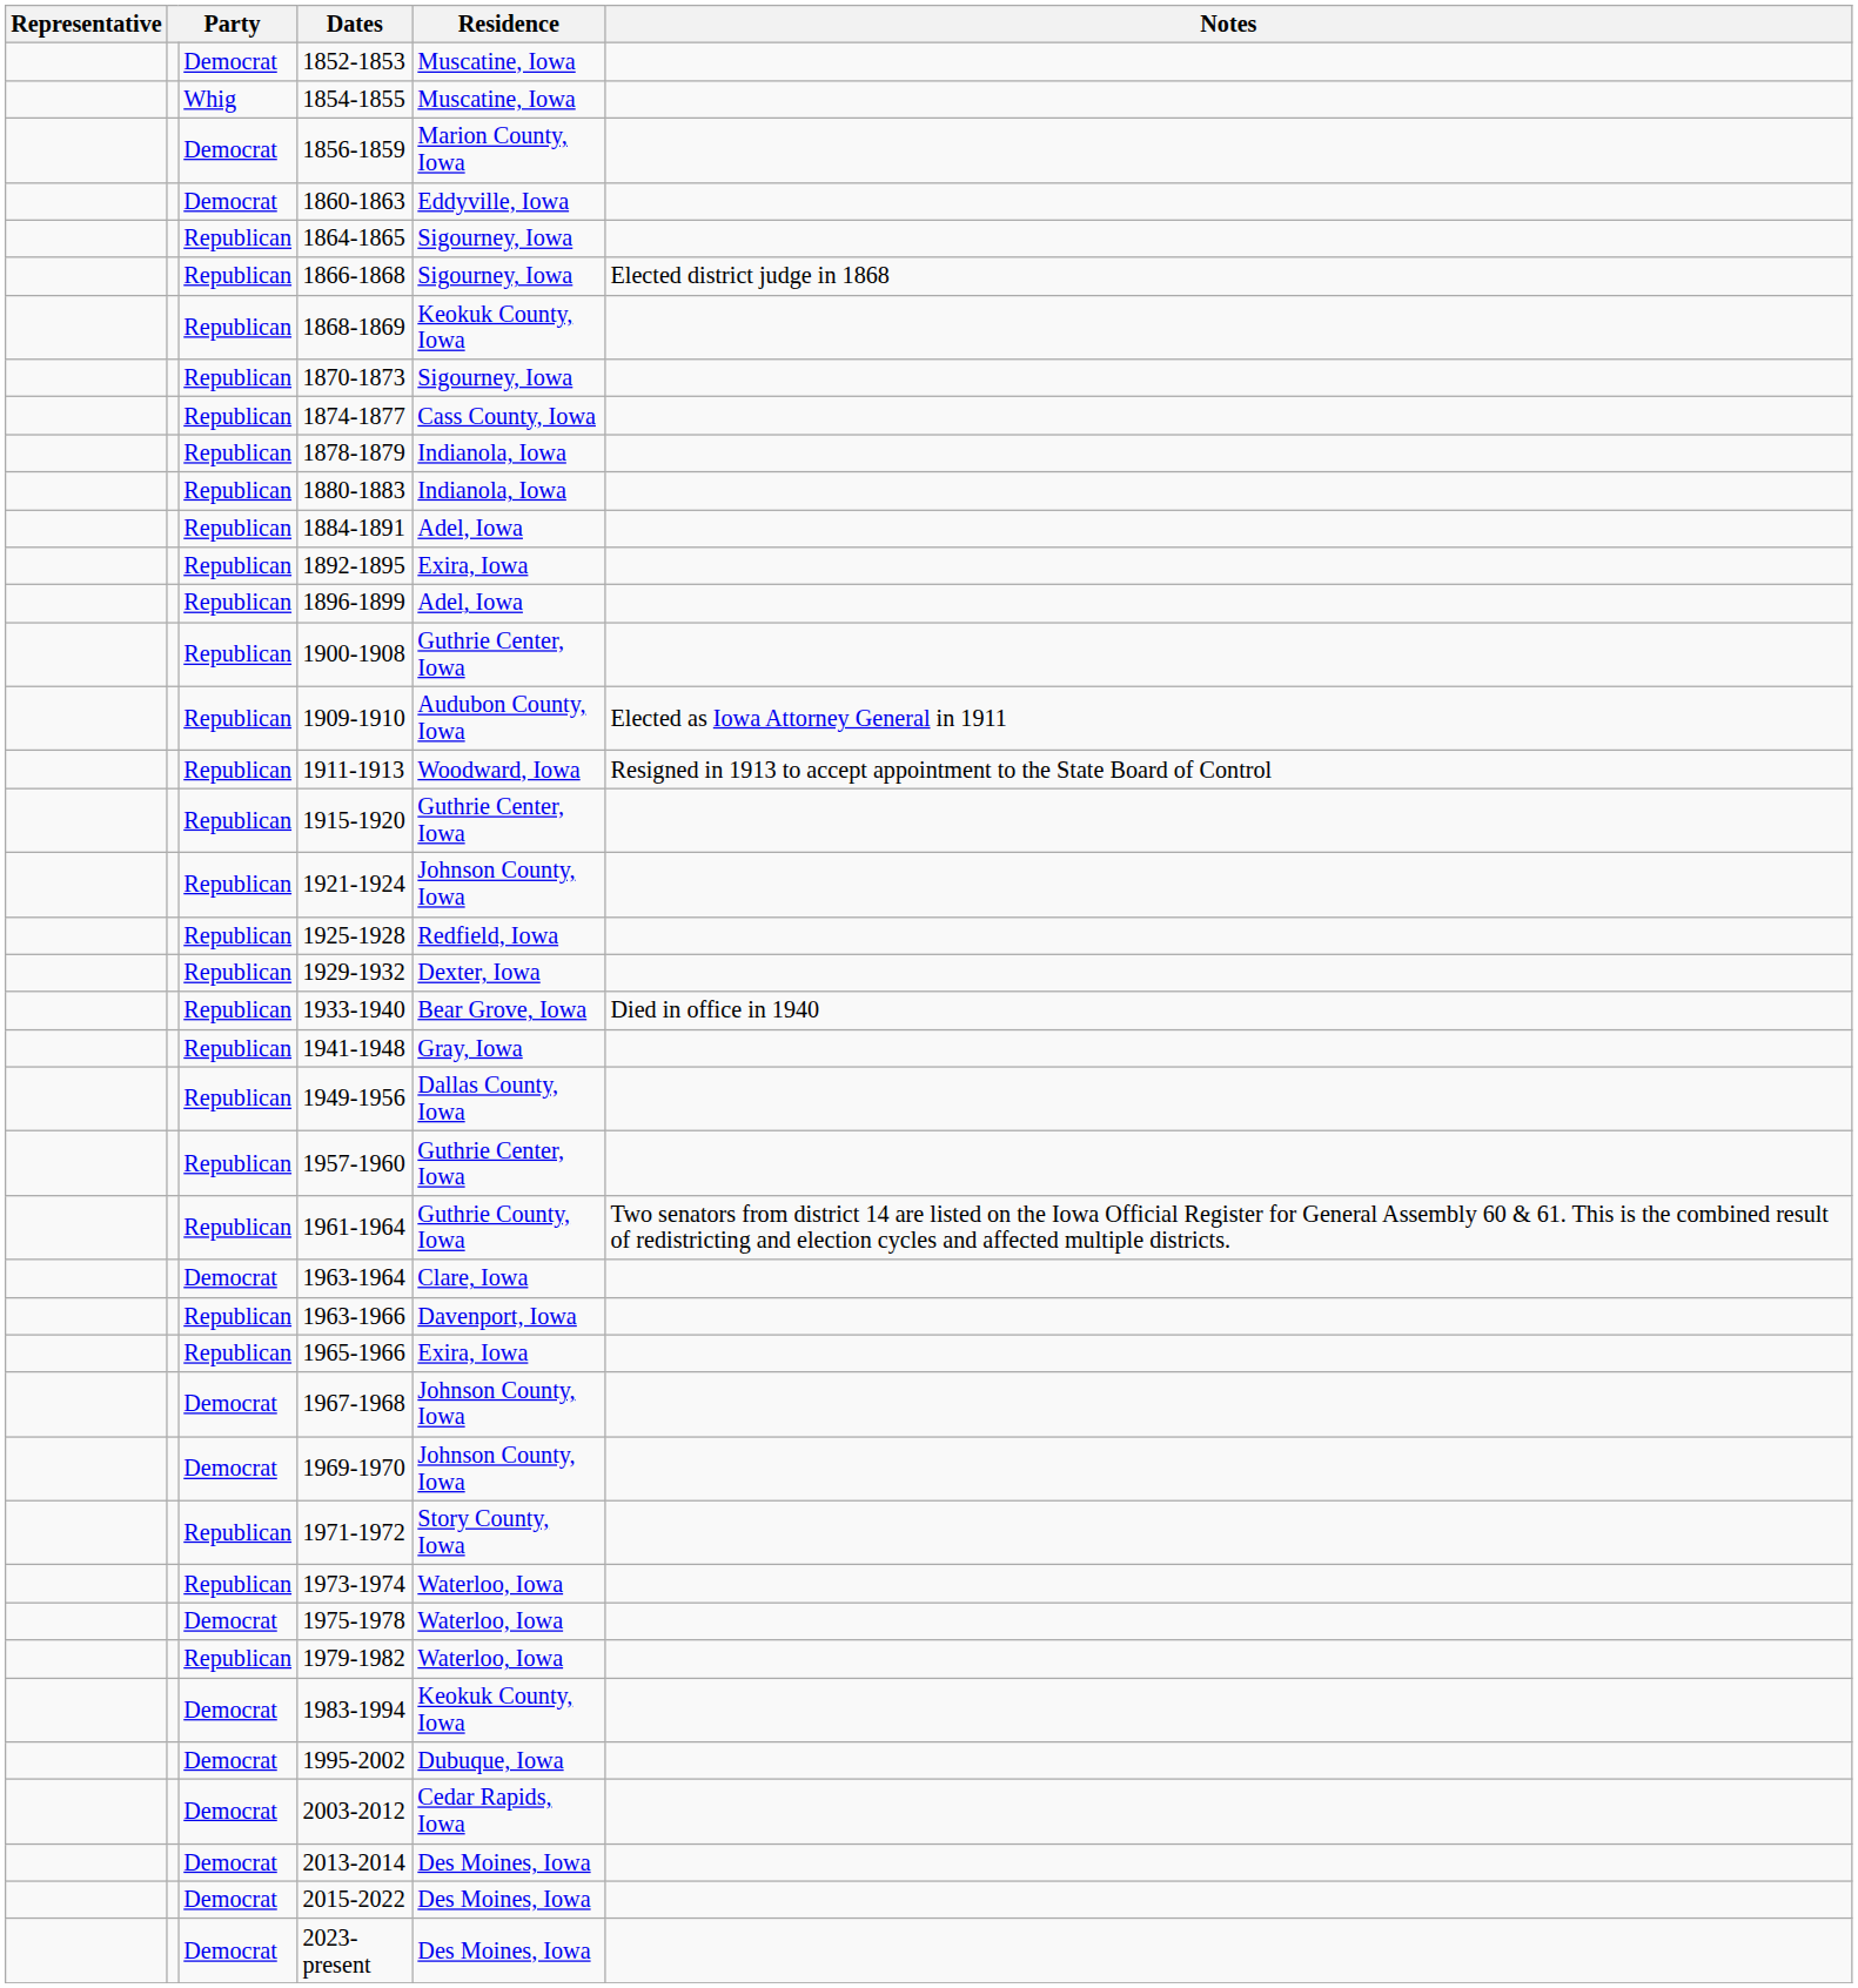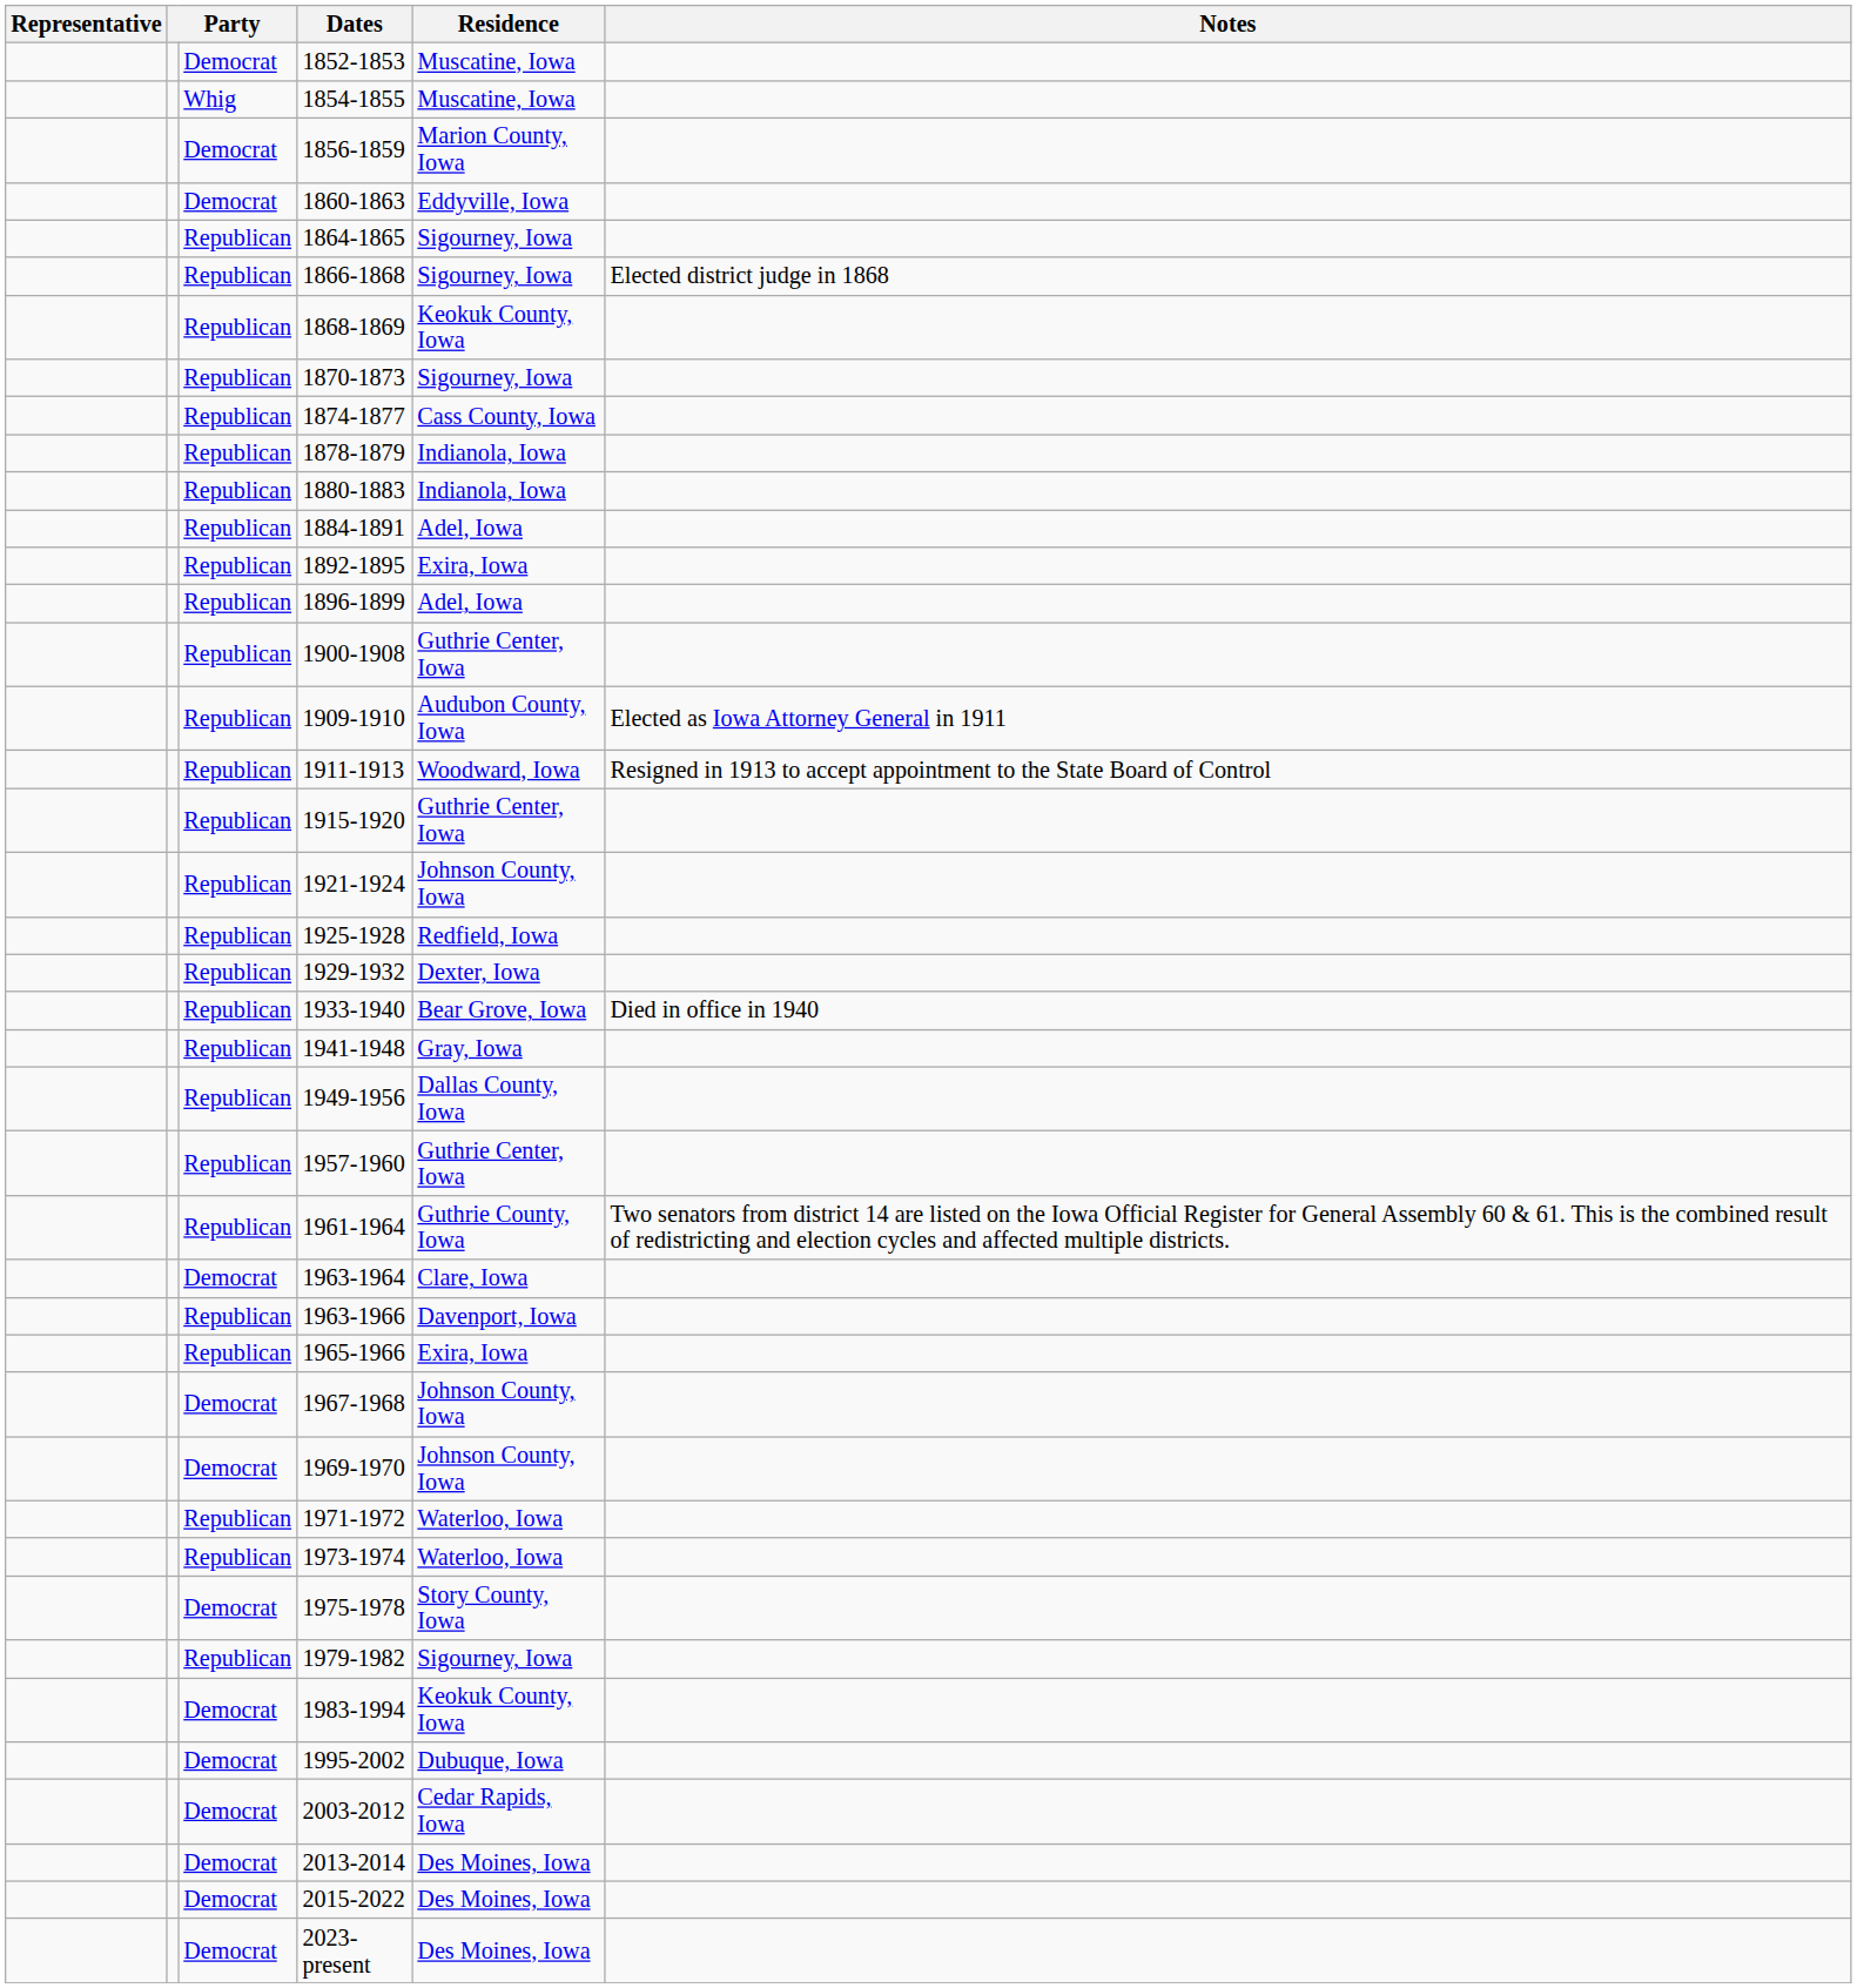1971-1972 | Residence: Story County, Iowa -> Waterloo, Iowa
1975-1978 | Residence: Waterloo, Iowa -> Story County, Iowa
1979-1982 | Residence: Waterloo, Iowa -> Sigourney, Iowa
